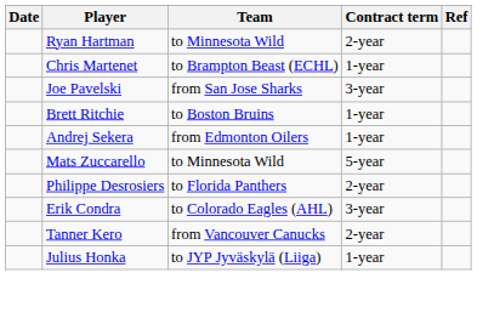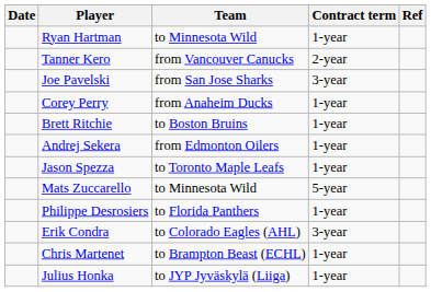Ryan Hartman | Contract term: 2-year -> 1-year
rows swapped: Tanner Kero <-> Chris Martenet
+ row: Corey Perry | from Anaheim Ducks | 1-year
+ row: Jason Spezza | to Toronto Maple Leafs | 1-year
Philippe Desrosiers | Contract term: 2-year -> 1-year
